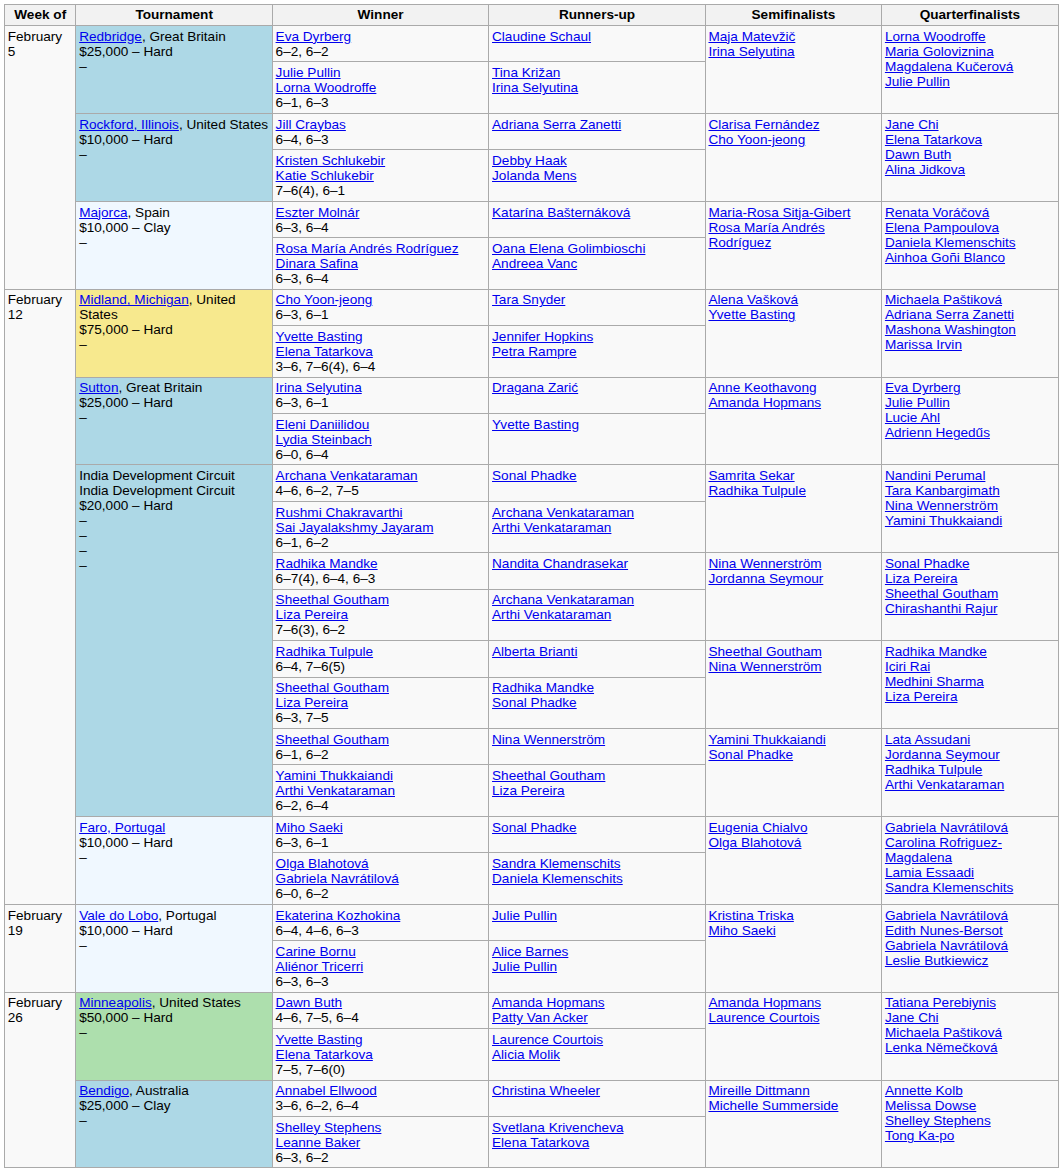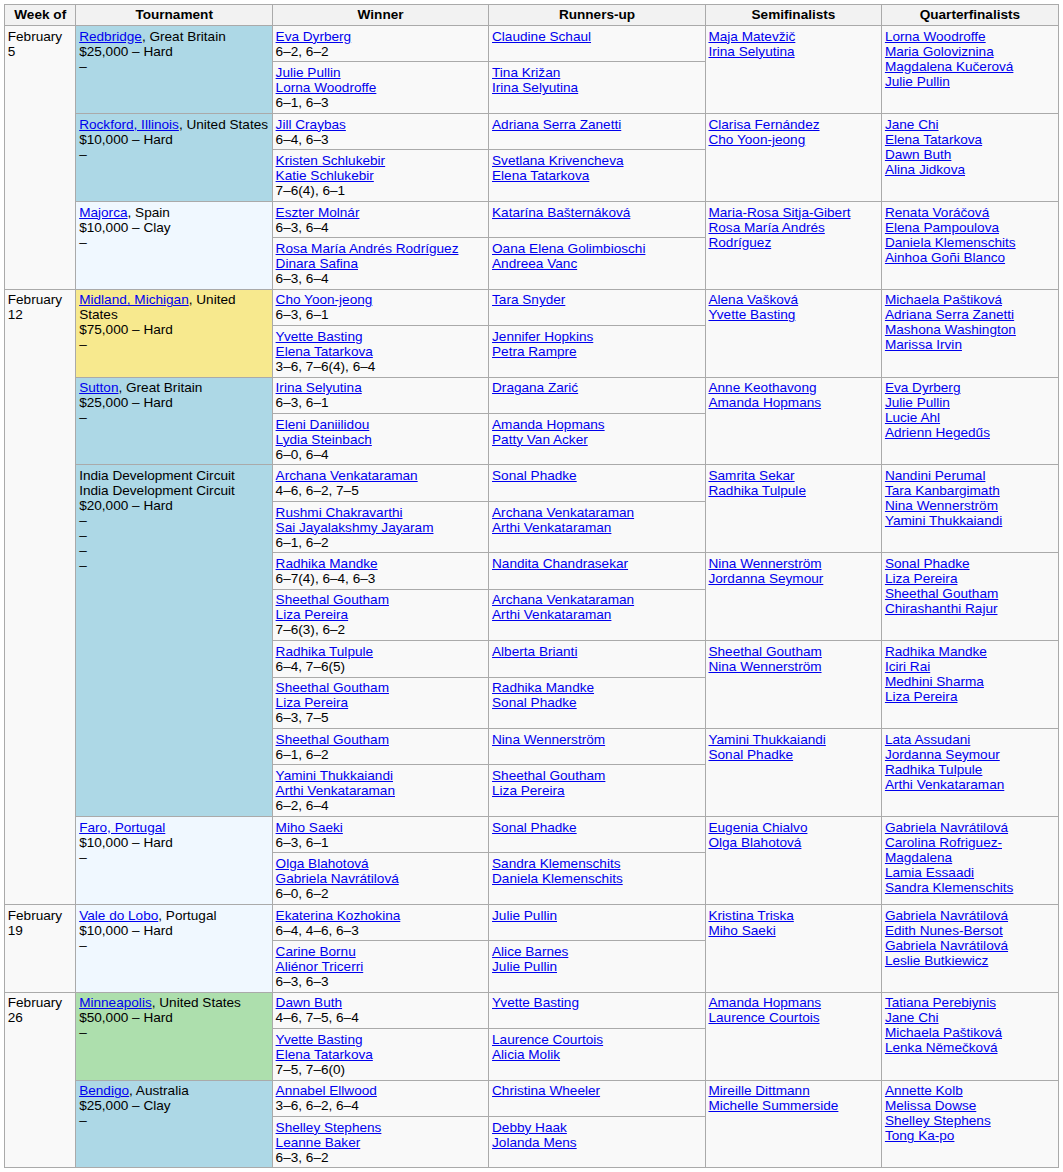Kristen Schlukebir Katie Schlukebir 7–6(4), 6–1 | Runners-up: Debby Haak Jolanda Mens -> Svetlana Krivencheva Elena Tatarkova
Eleni Daniilidou Lydia Steinbach 6–0, 6–4 | Runners-up: Yvette Basting -> Amanda Hopmans Patty Van Acker
Dawn Buth 4–6, 7–5, 6–4 | Runners-up: Amanda Hopmans Patty Van Acker -> Yvette Basting
Shelley Stephens Leanne Baker 6–3, 6–2 | Runners-up: Svetlana Krivencheva Elena Tatarkova -> Debby Haak Jolanda Mens
